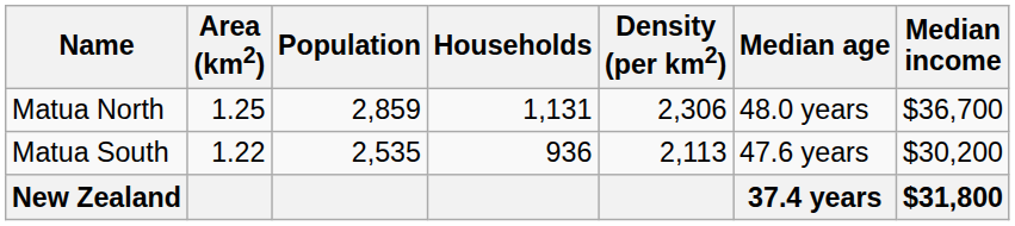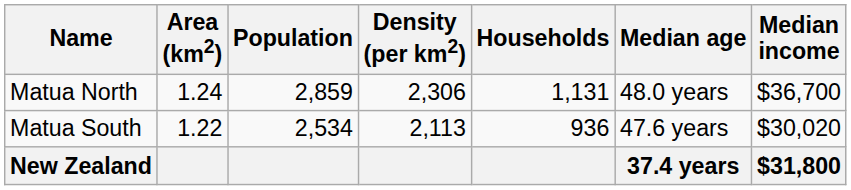columns swapped: Density (per km2) <-> Households
Matua North | Area (km2): 1.25 -> 1.24
Matua South | Population: 2,535 -> 2,534
Matua South | Median income: $30,200 -> $30,020
